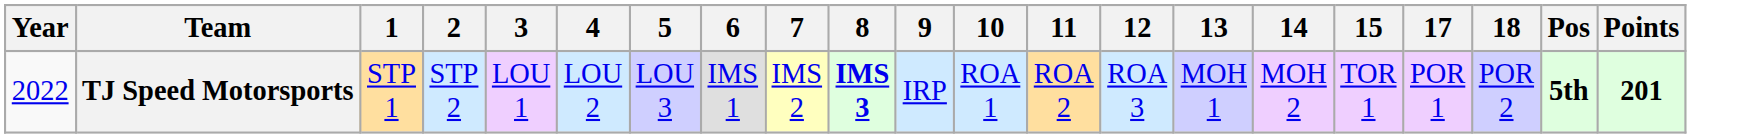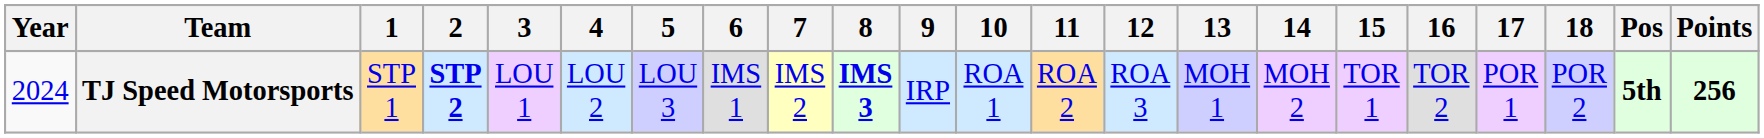+ column: 16 | TOR 2
TJ Speed Motorsports | Year: 2022 -> 2024
TJ Speed Motorsports | 2: normal -> bold
TJ Speed Motorsports | Points: 201 -> 256
